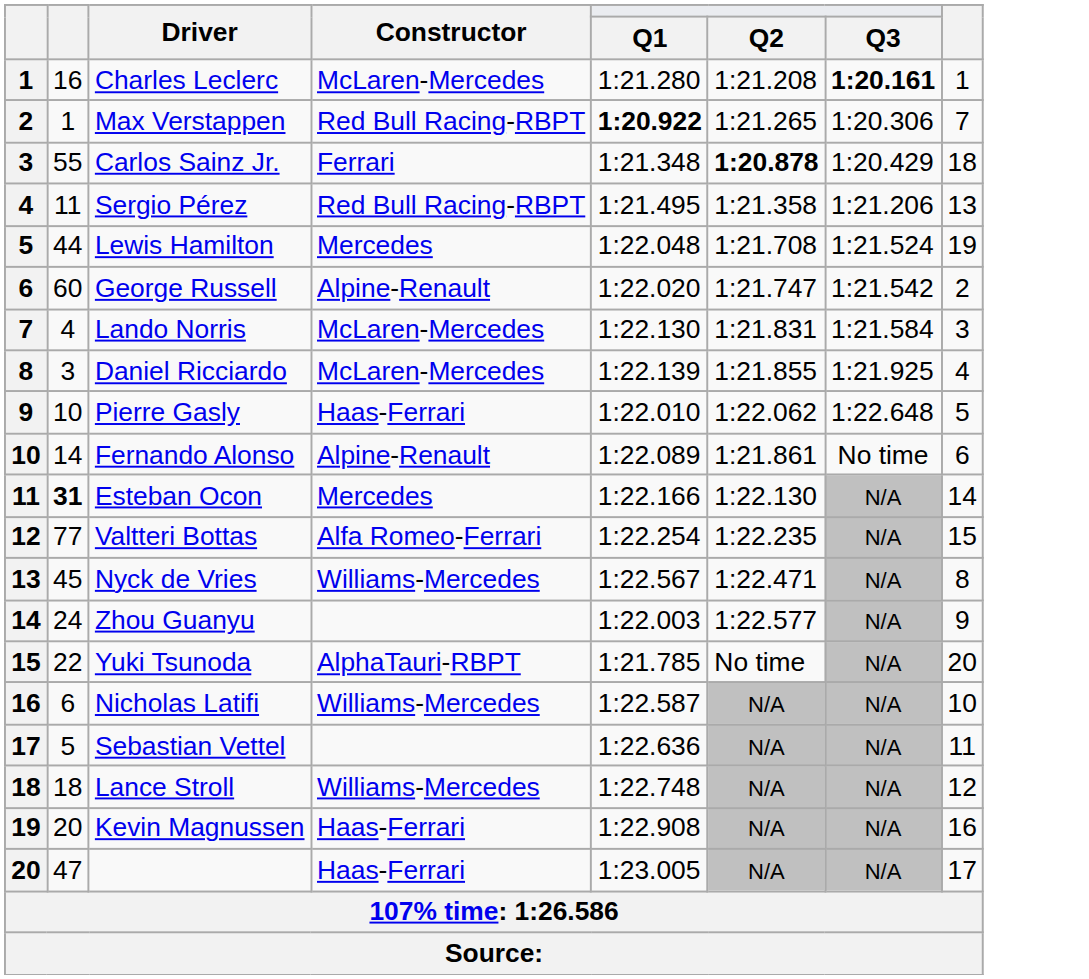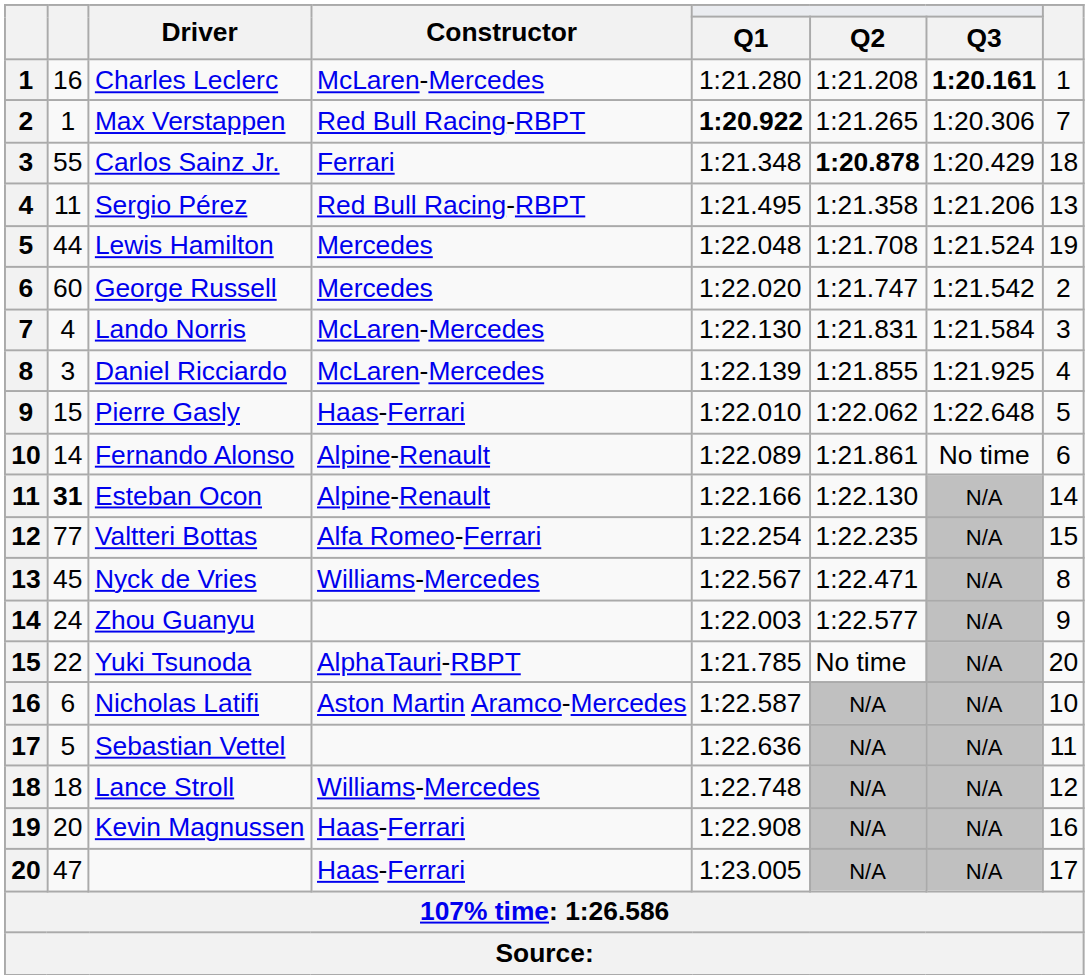George Russell | Constructor: Alpine-Renault -> Mercedes
Pierre Gasly | column 2: 10 -> 15
Esteban Ocon | Constructor: Mercedes -> Alpine-Renault
Nicholas Latifi | Constructor: Williams-Mercedes -> Aston Martin Aramco-Mercedes
